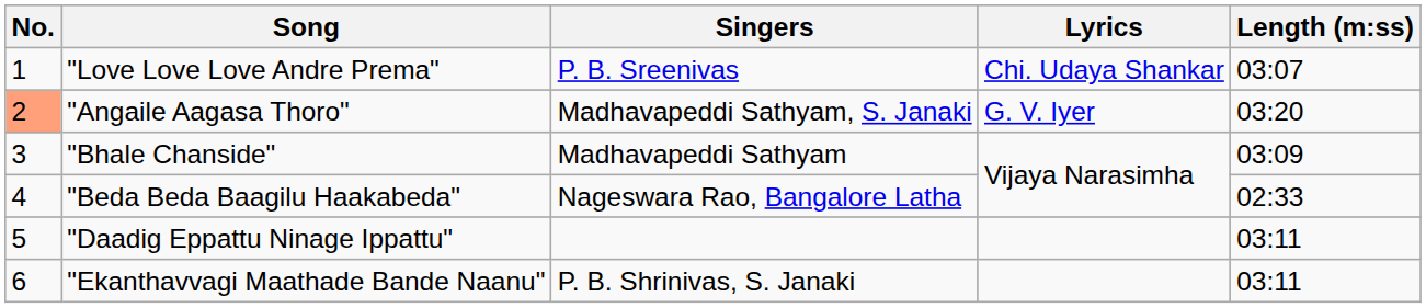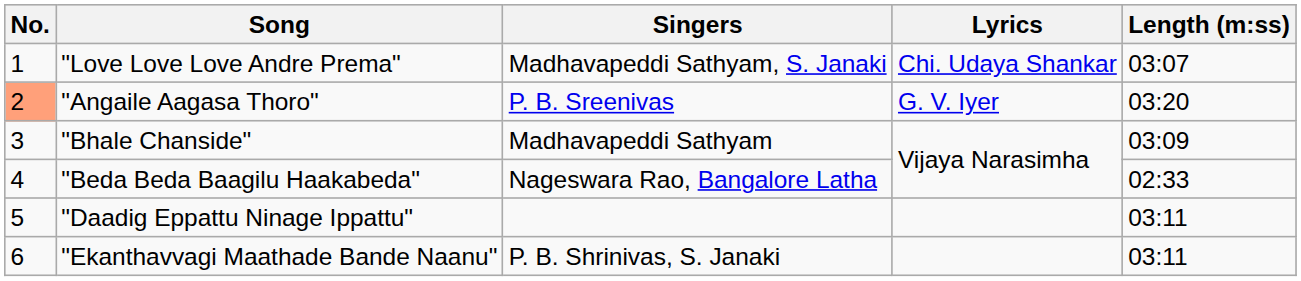"Love Love Love Andre Prema" | Singers: P. B. Sreenivas -> Madhavapeddi Sathyam, S. Janaki
"Angaile Aagasa Thoro" | Singers: Madhavapeddi Sathyam, S. Janaki -> P. B. Sreenivas
